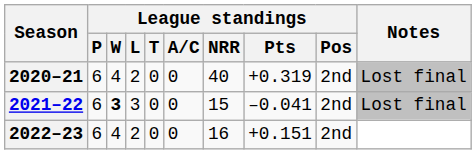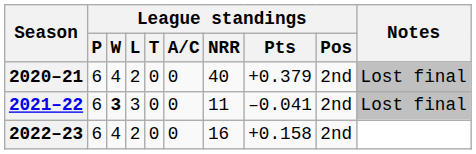2020–21 | League standings / Pts: +0.319 -> +0.379
2021–22 | League standings / NRR: 15 -> 11
2022–23 | League standings / Pts: +0.151 -> +0.158
